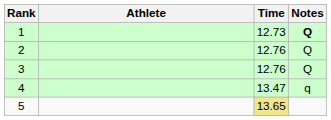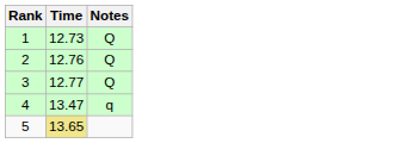- column: Athlete
1 | Notes: bold -> normal
3 | Time: 12.76 -> 12.77
